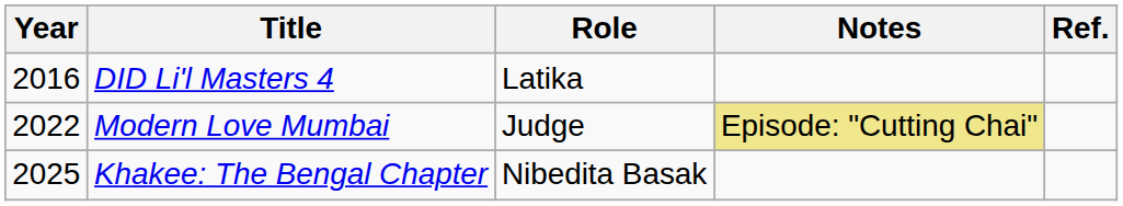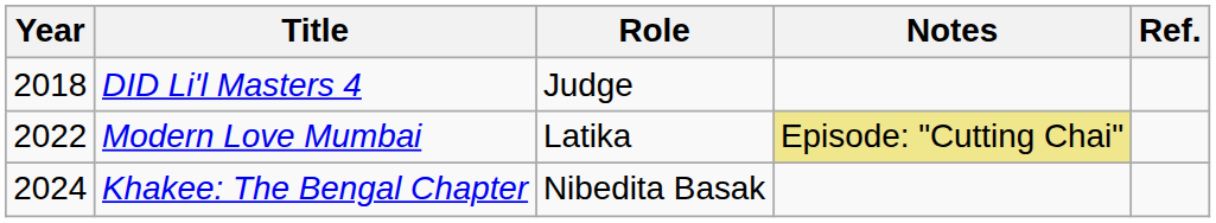DID Li'l Masters 4 | Year: 2016 -> 2018
DID Li'l Masters 4 | Role: Latika -> Judge
Modern Love Mumbai | Role: Judge -> Latika
Khakee: The Bengal Chapter | Year: 2025 -> 2024
